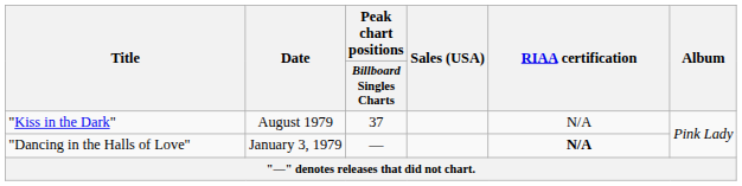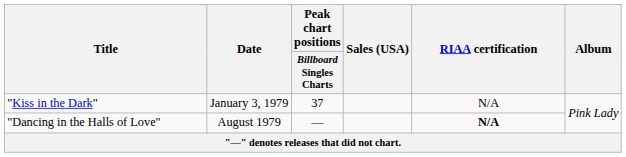"Kiss in the Dark" | Date: August 1979 -> January 3, 1979
"Dancing in the Halls of Love" | Date: January 3, 1979 -> August 1979
